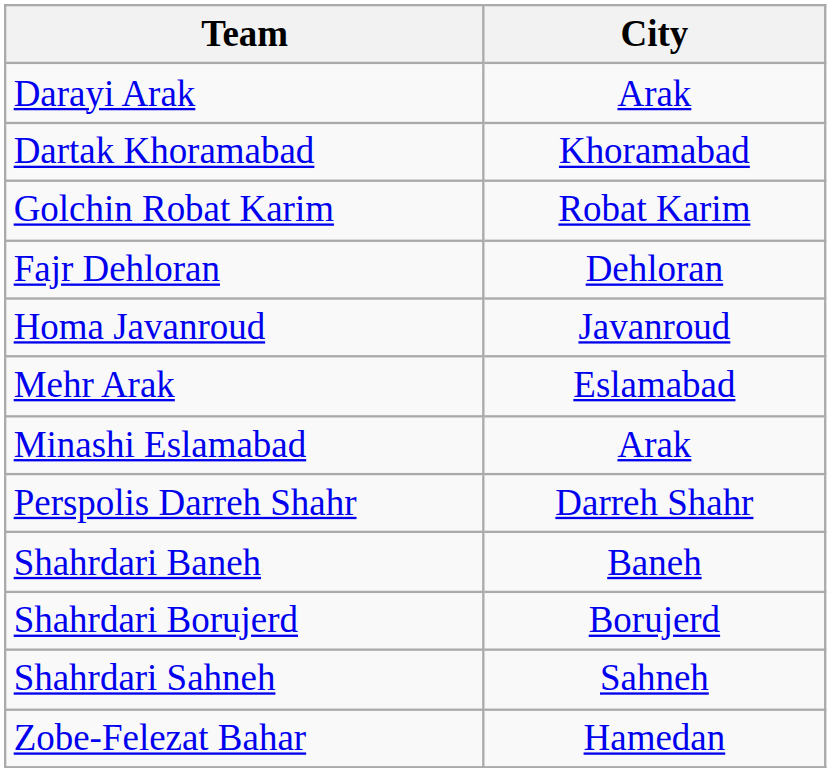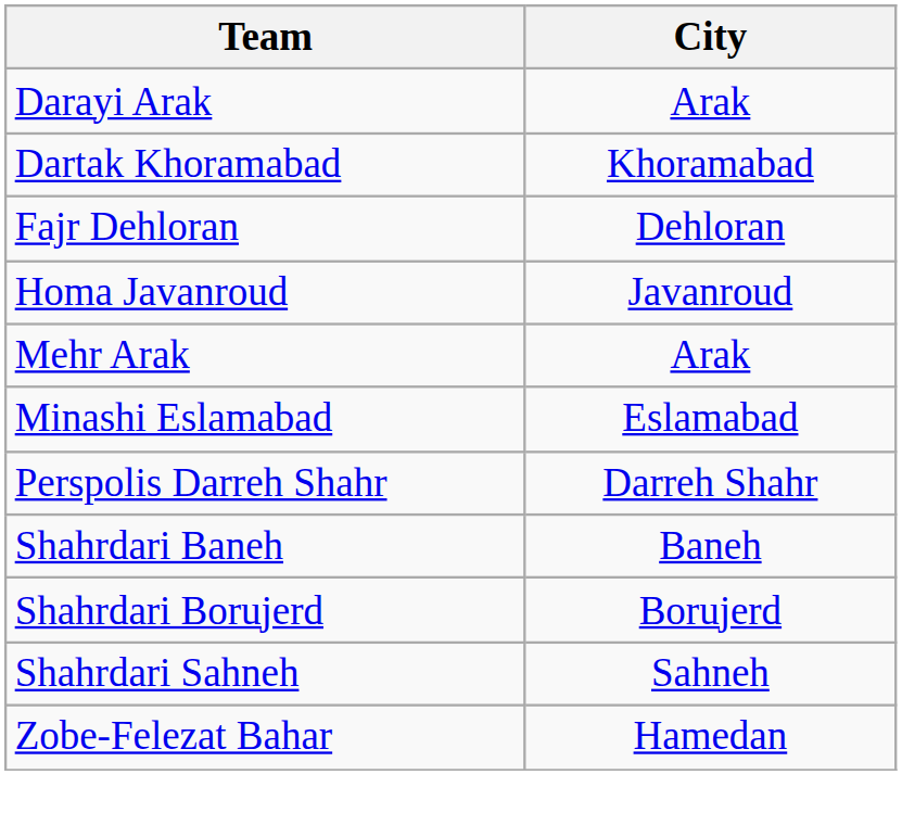- row: Golchin Robat Karim | Robat Karim
Mehr Arak | City: Eslamabad -> Arak
Minashi Eslamabad | City: Arak -> Eslamabad
